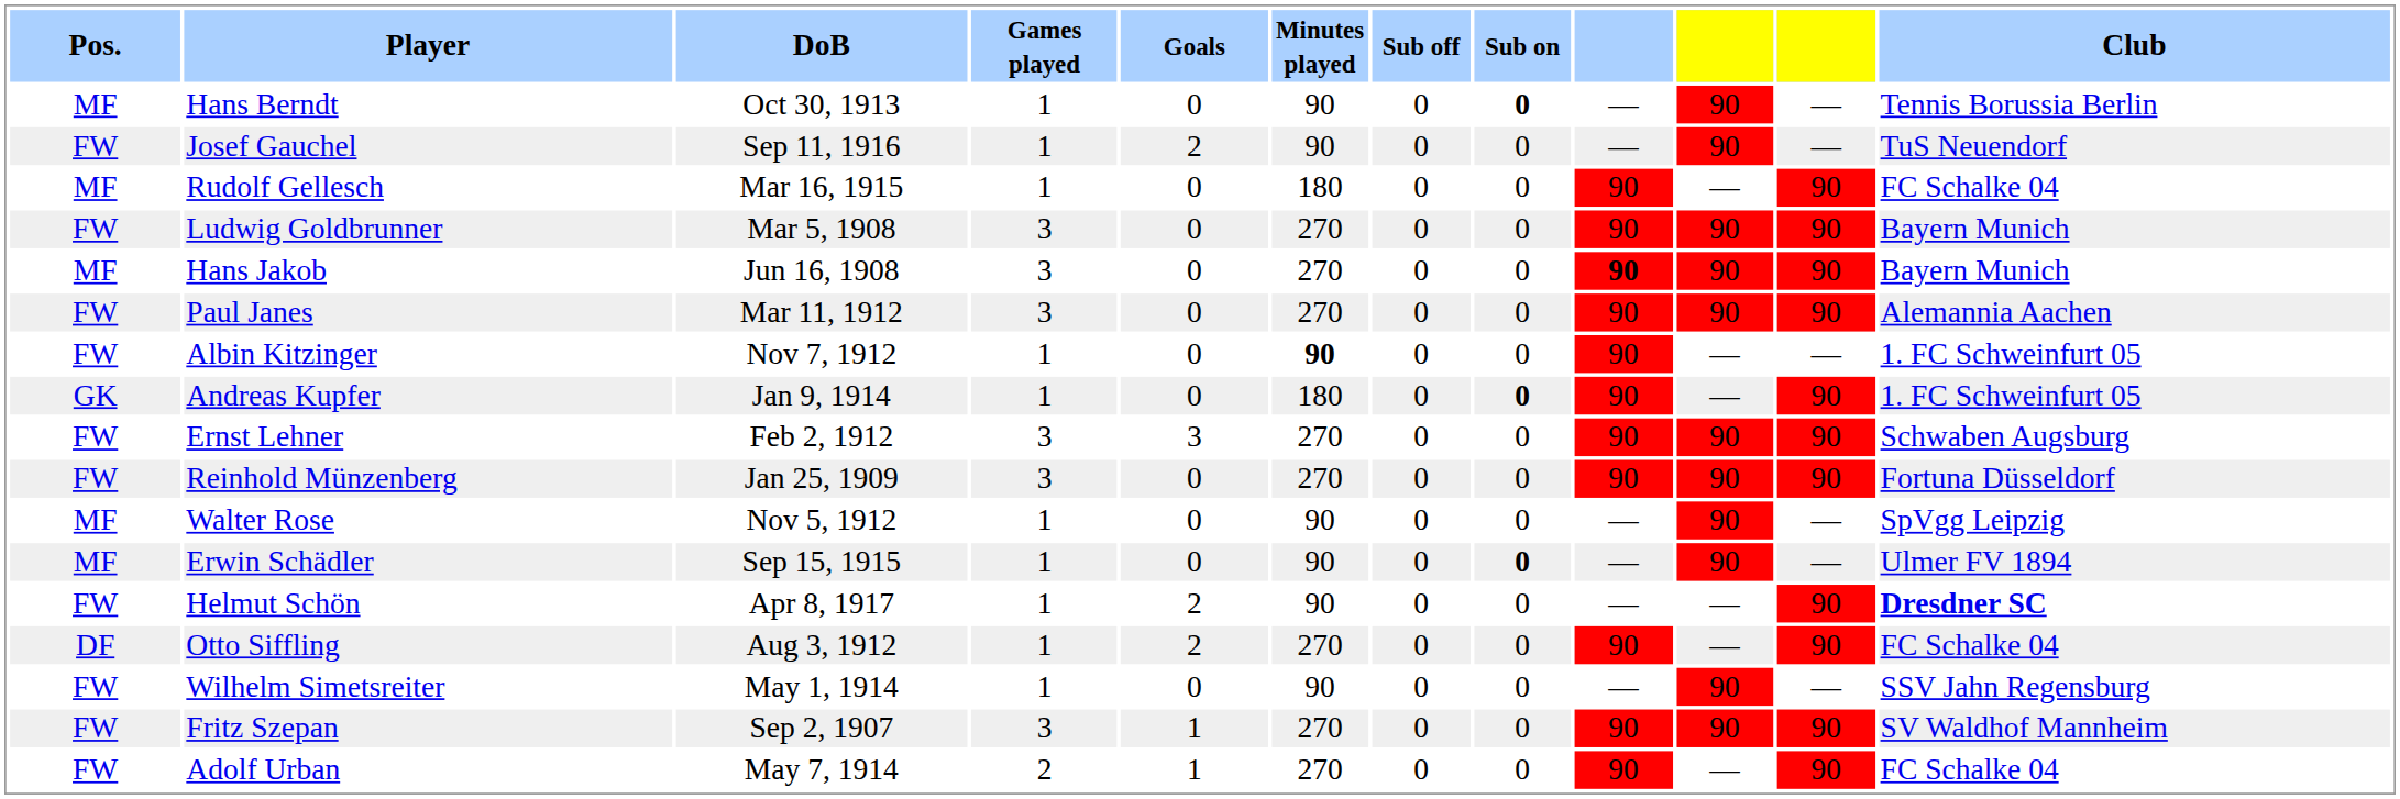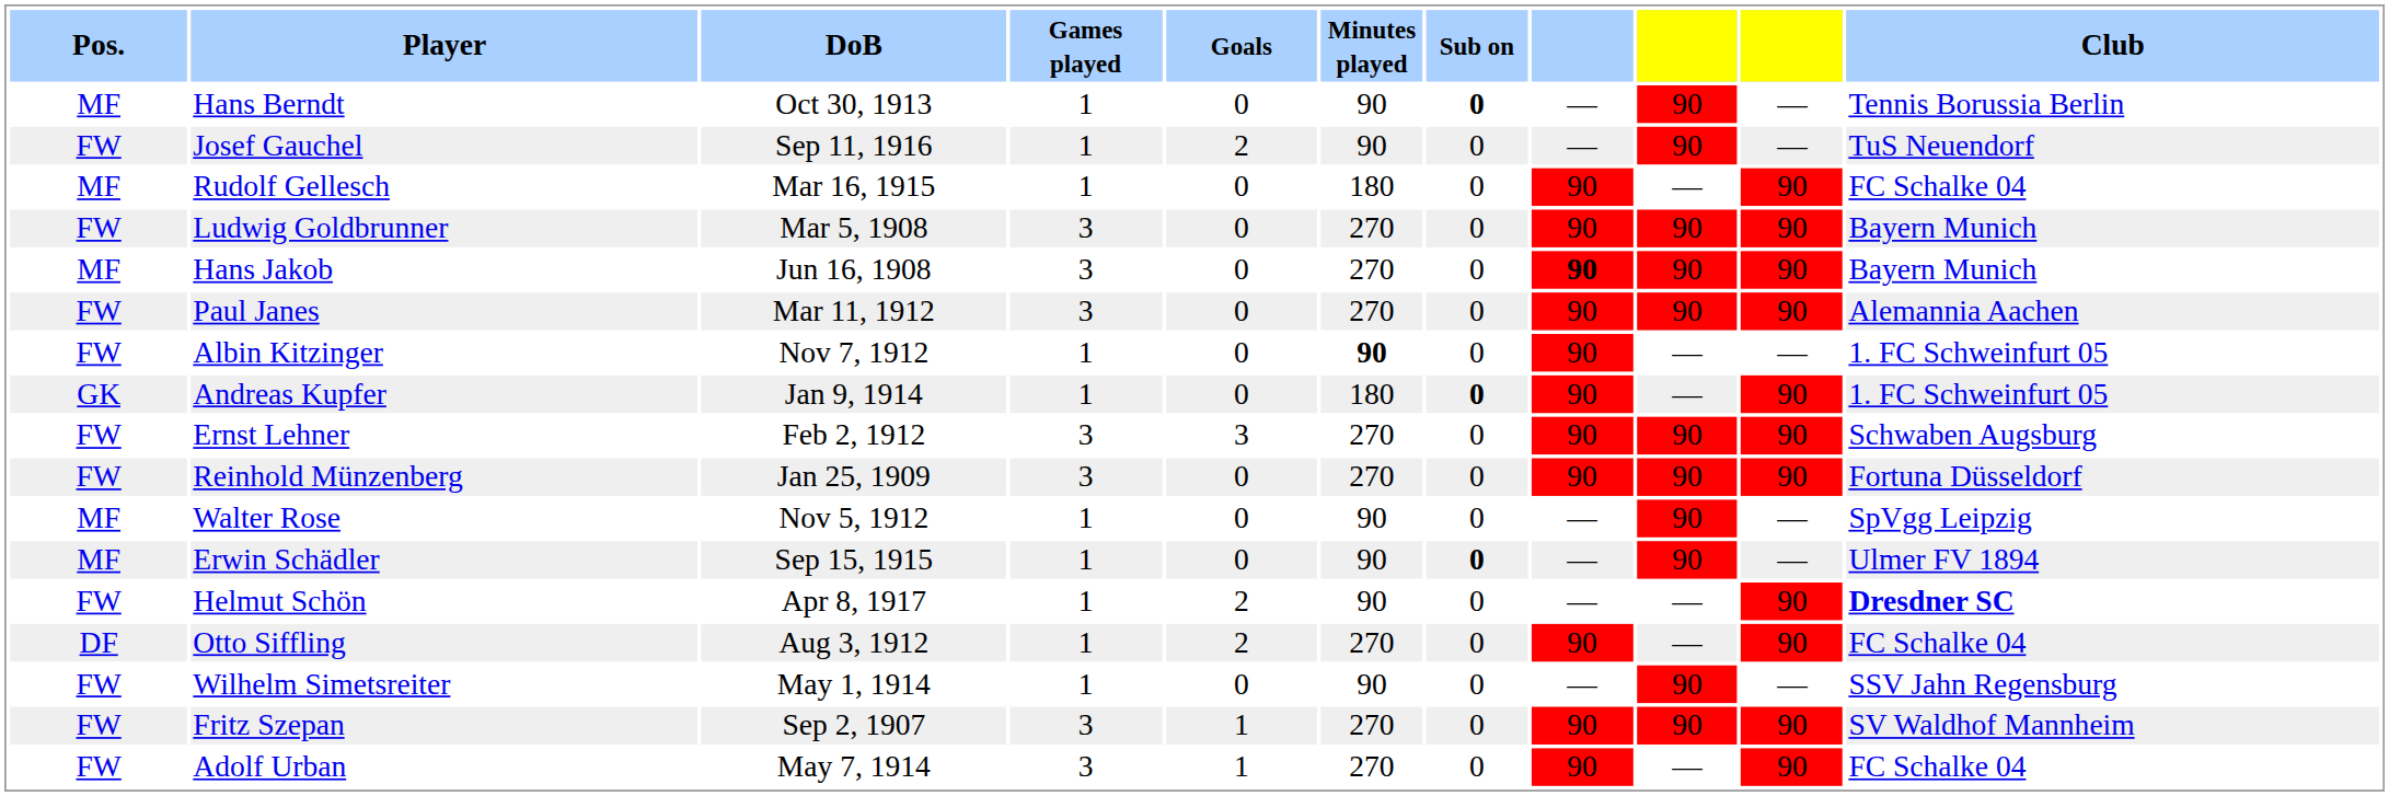- column: Sub off | 0 | 0 | 0 | 0 | 0 | 0 | 0 | 0 | 0 | 0 | 0 | 0 | 0 | 0 | 0 | 0 | 0
Adolf Urban | Games played: 2 -> 3
